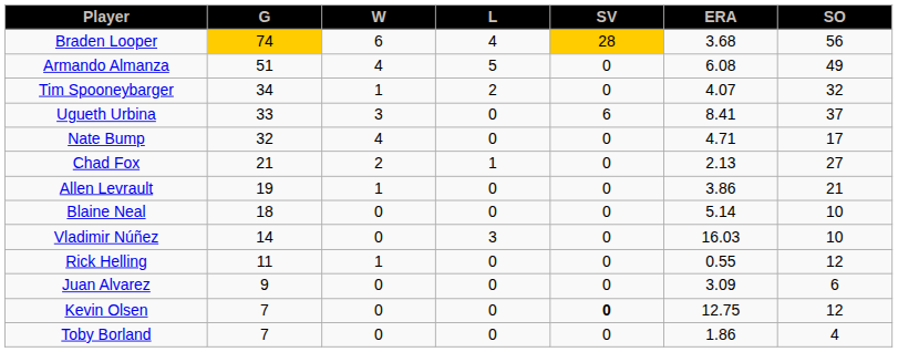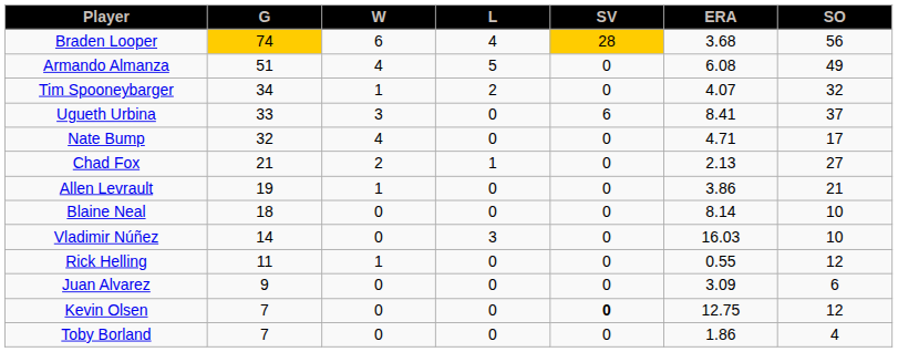Blaine Neal | ERA: 5.14 -> 8.14
